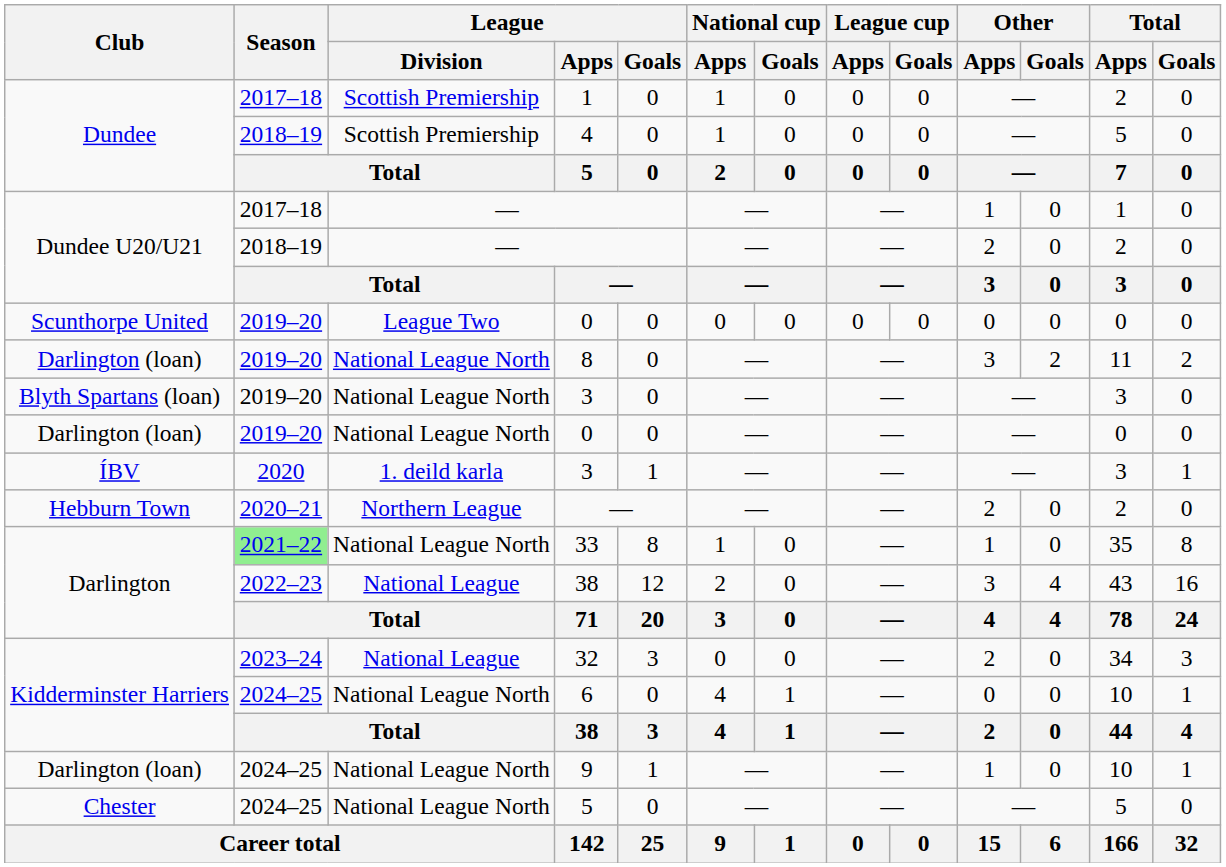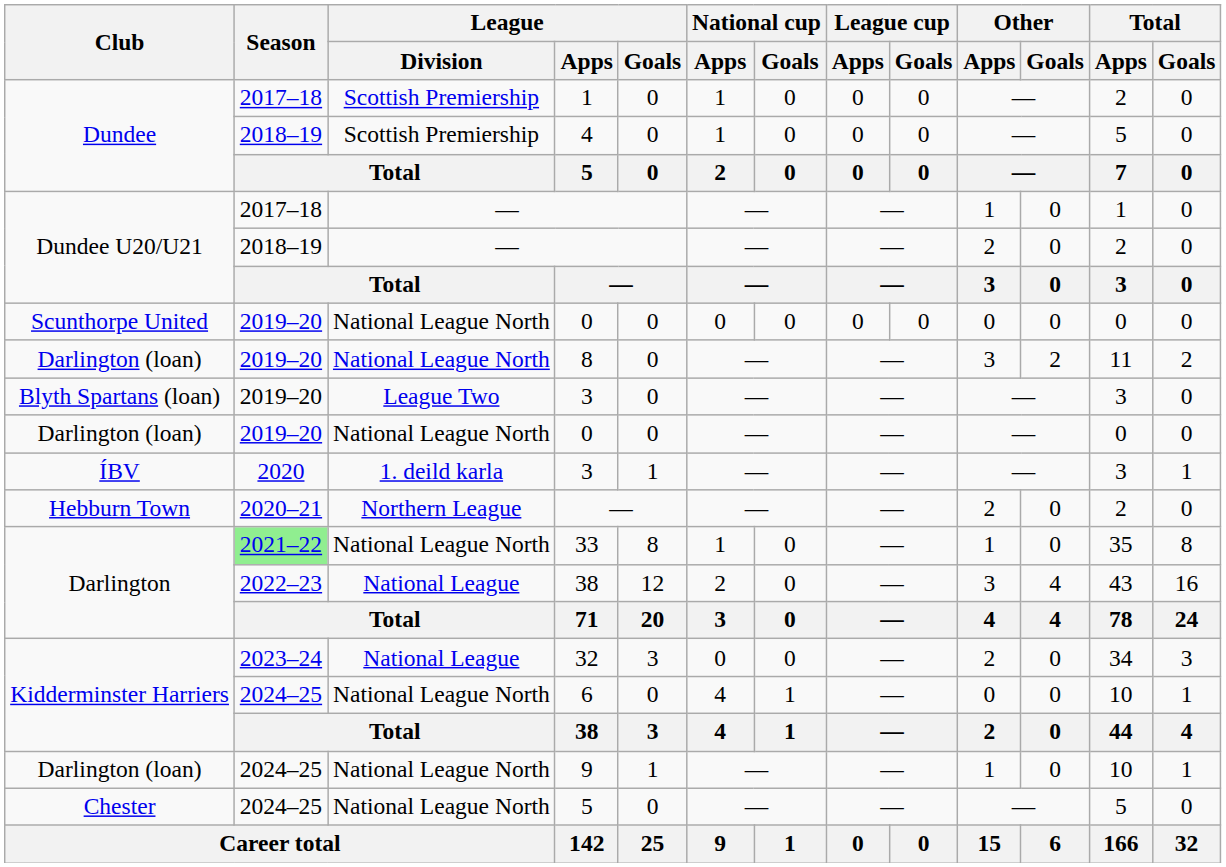Scunthorpe United / 0 | League / Division: League Two -> National League North
Blyth Spartans (loan) / 3 | League / Division: National League North -> League Two
